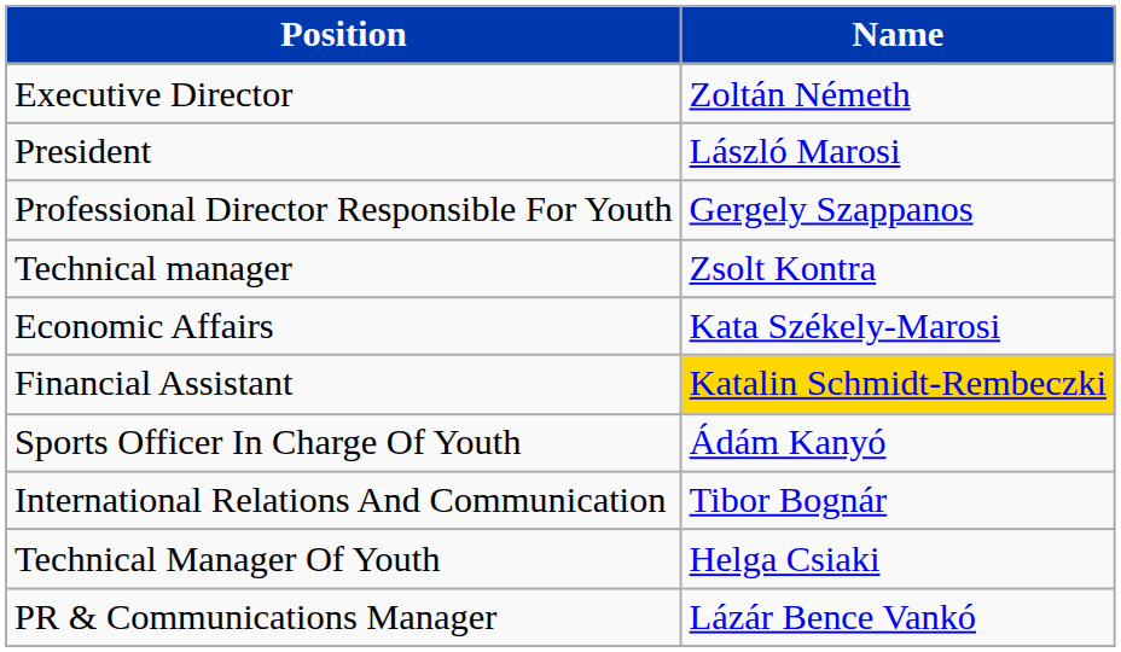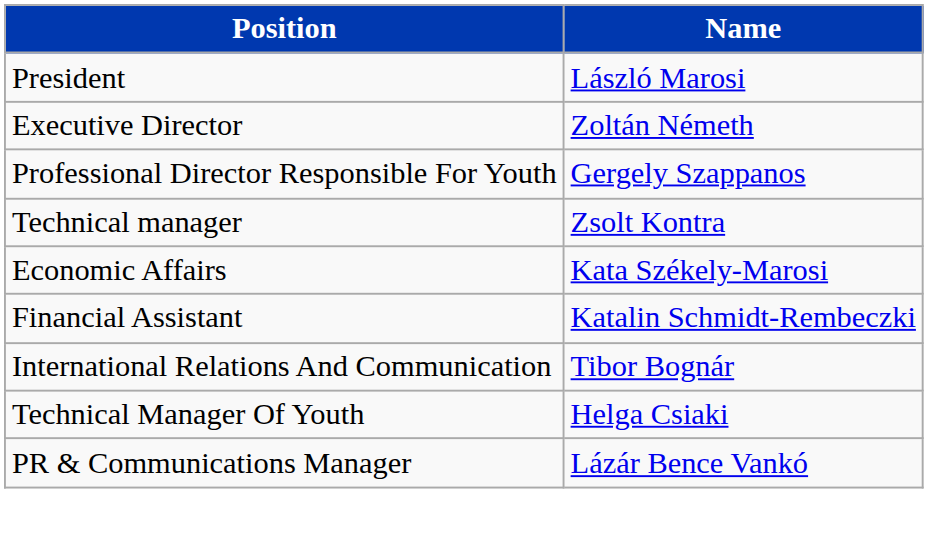rows swapped: President <-> Executive Director
Financial Assistant | Name: gold background -> no background
- row: Sports Officer In Charge Of Youth | Ádám Kanyó
